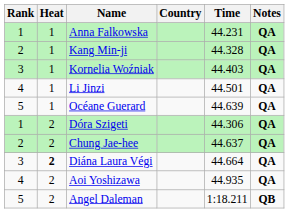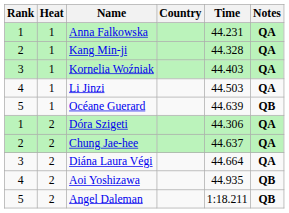Li Jinzi | Time: 44.501 -> 44.503
Océane Guerard | Notes: QA -> QB
Diána Laura Végi | Heat: bold -> normal
Aoi Yoshizawa | Notes: QA -> QB
